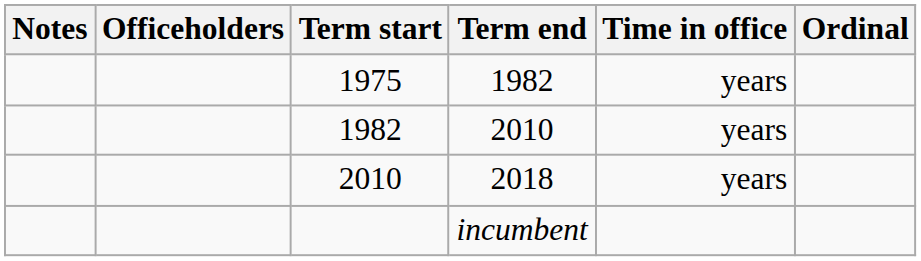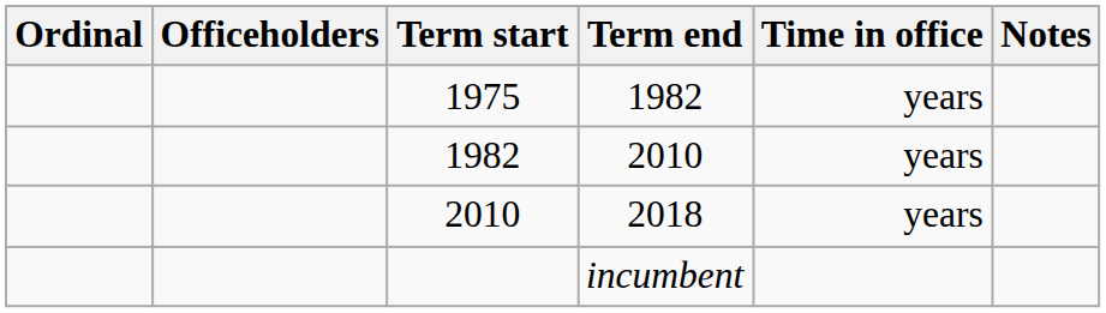columns swapped: Ordinal <-> Notes
